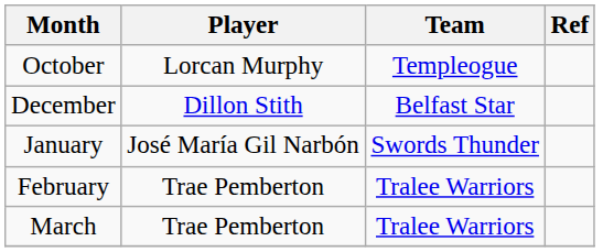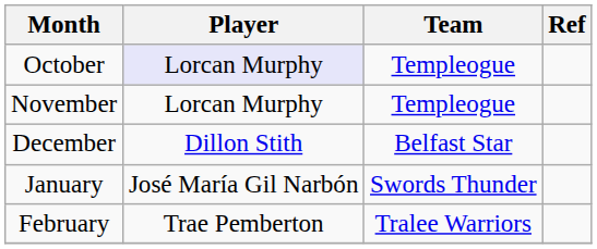October | Player: no background -> lavender background
+ row: November | Lorcan Murphy | Templeogue
- row: March | Trae Pemberton | Tralee Warriors
